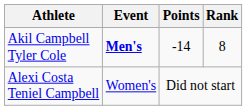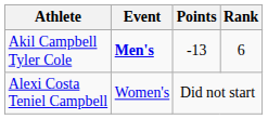Akil Campbell Tyler Cole | Points: -14 -> -13
Akil Campbell Tyler Cole | Rank: 8 -> 6
